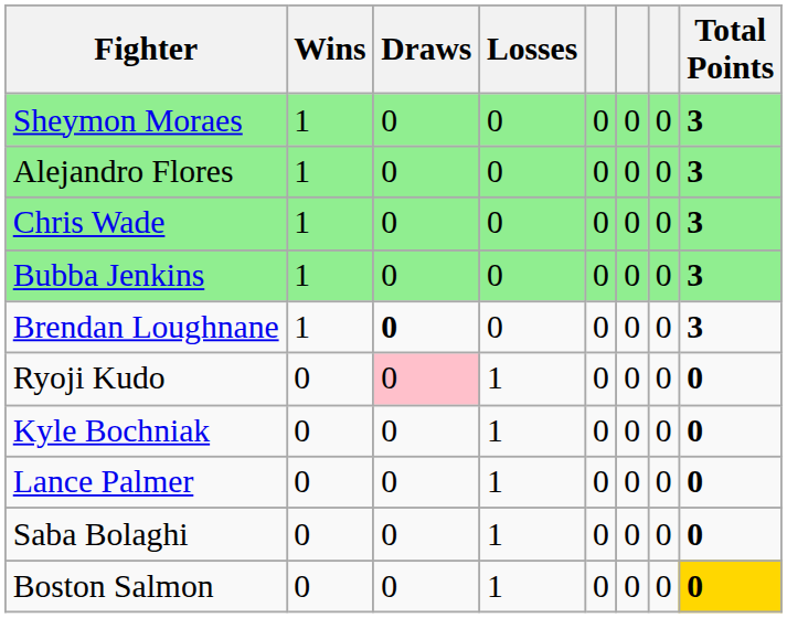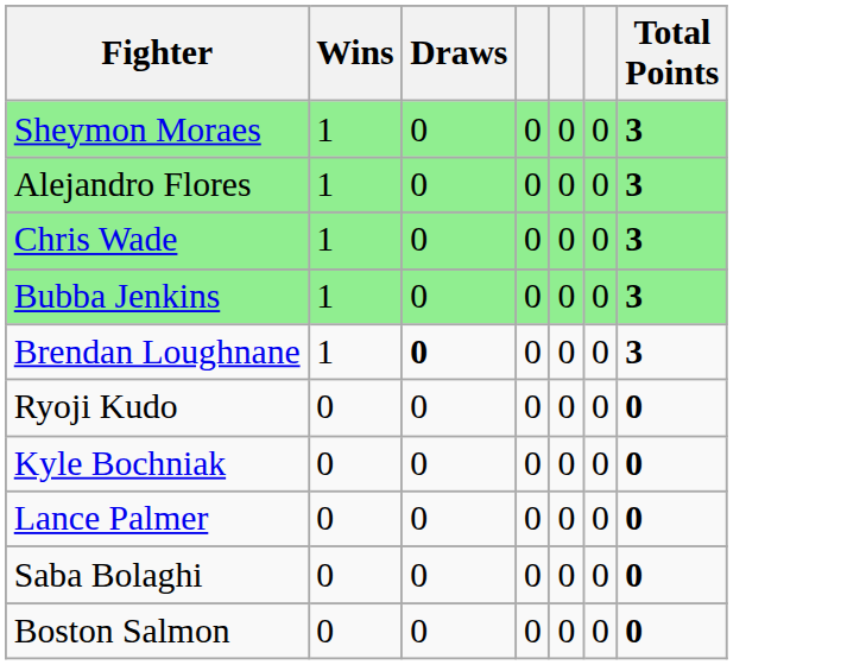- column: Losses | 0 | 0 | 0 | 0 | 0 | 1 | 1 | 1 | 1 | 1
Ryoji Kudo | Draws: pink background -> no background
Boston Salmon | Total Points: gold background -> no background
